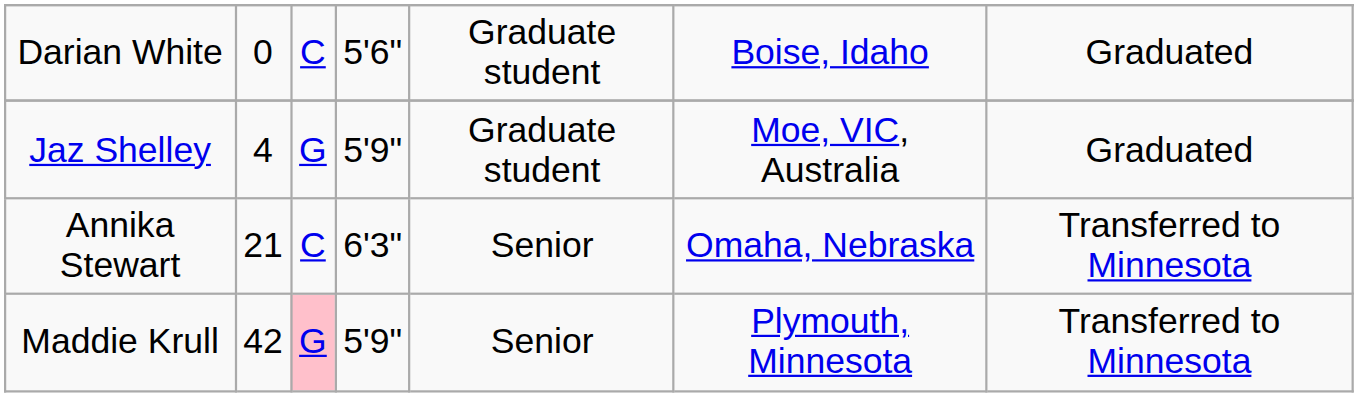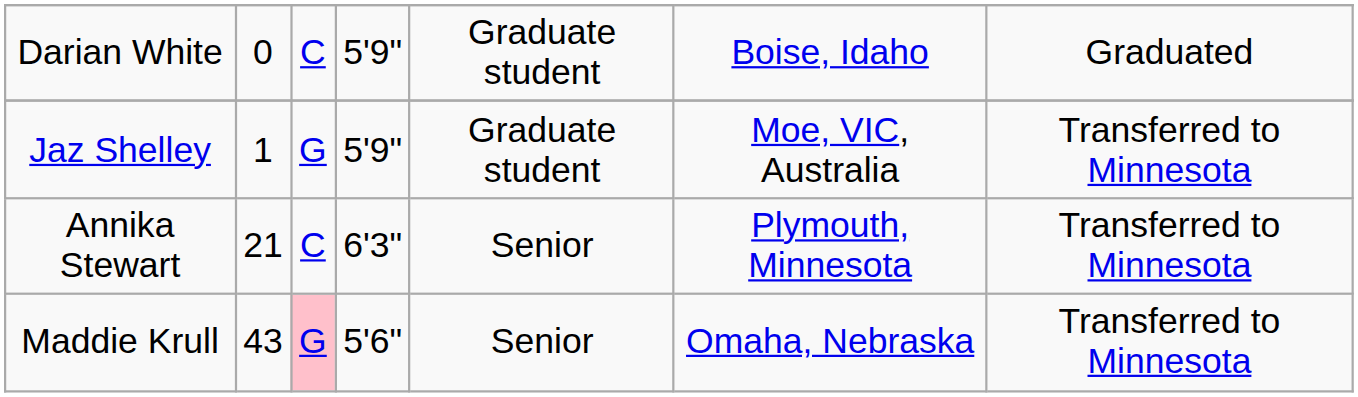Darian White | column 4: 5'6" -> 5'9"
Jaz Shelley | column 2: 4 -> 1
Jaz Shelley | column 7: Graduated -> Transferred to Minnesota
Annika Stewart | column 6: Omaha, Nebraska -> Plymouth, Minnesota
Maddie Krull | column 2: 42 -> 43
Maddie Krull | column 4: 5'9" -> 5'6"
Maddie Krull | column 6: Plymouth, Minnesota -> Omaha, Nebraska
